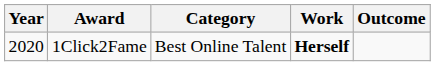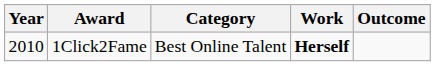1Click2Fame | Year: 2020 -> 2010
